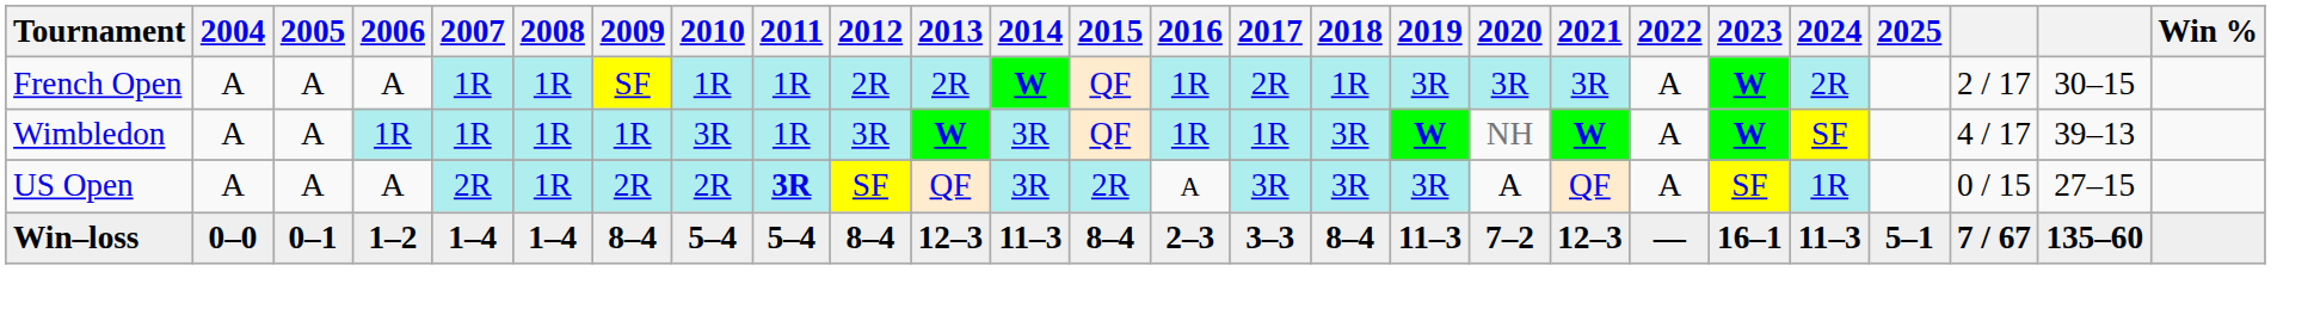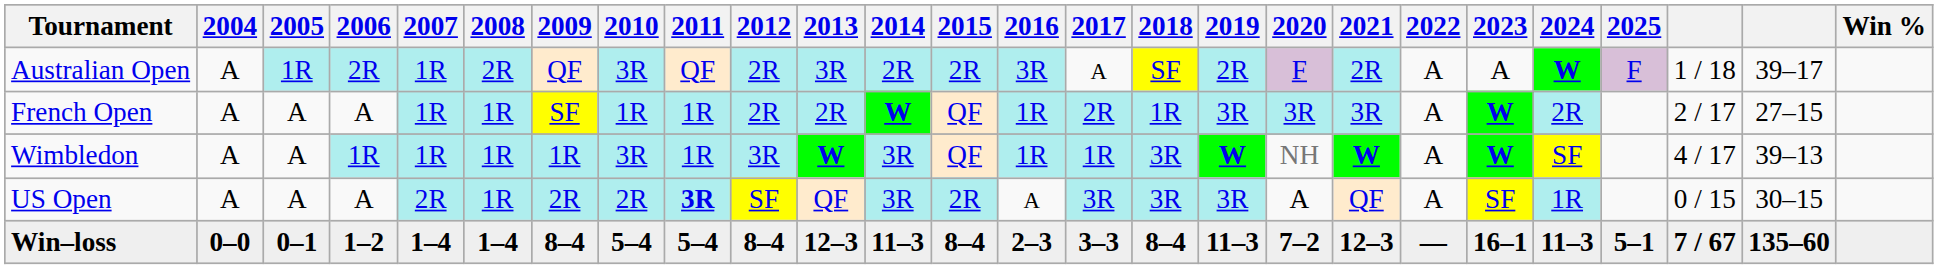+ row: Australian Open | A | 1R | 2R | 1R | 2R | QF | 3R | QF | 2R | 3R | 2R | 2R | 3R | A | SF | 2R | F | 2R | A | A | W | F | 1 / 18 | 39–17
French Open | column 25: 30–15 -> 27–15
US Open | column 25: 27–15 -> 30–15
